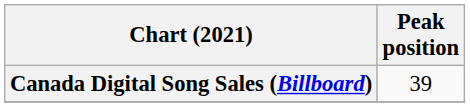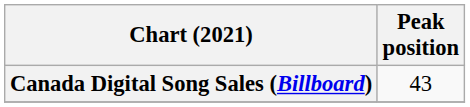Canada Digital Song Sales (Billboard) | Peak position: 39 -> 43
